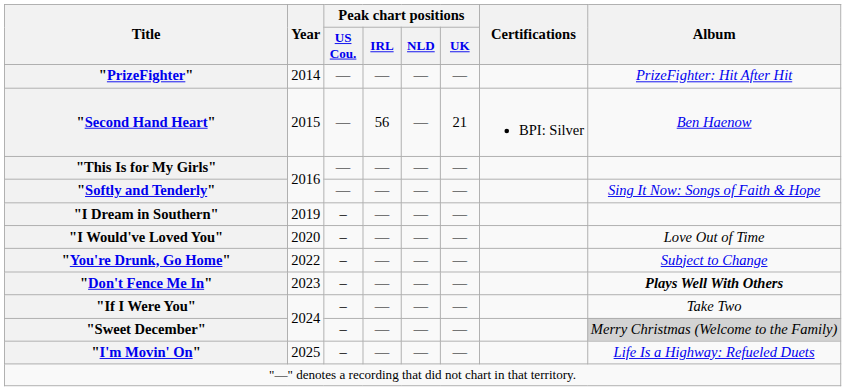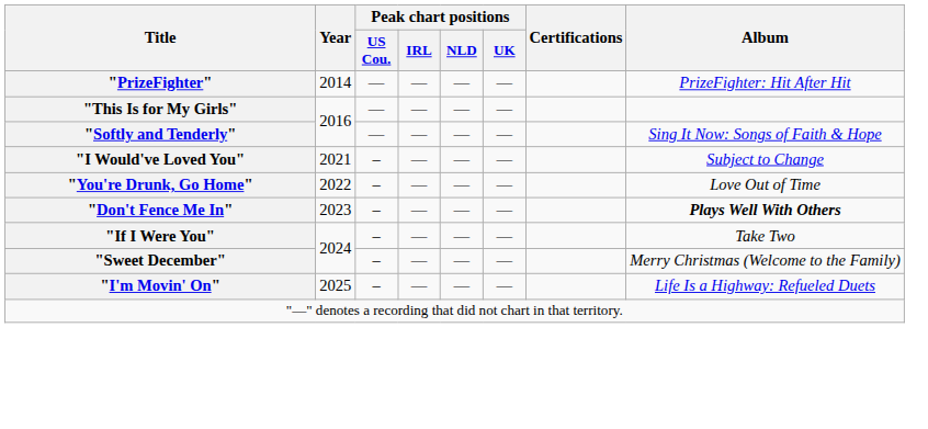- row: "Second Hand Heart" | 2015 | — | 56 | — | 21 | BPI: Silver | Ben Haenow
- row: "I Dream in Southern" | 2019 | – | — | — | —
"I Would've Loved You" | Year: 2020 -> 2021
"I Would've Loved You" | Album: Love Out of Time -> Subject to Change
"You're Drunk, Go Home" | Album: Subject to Change -> Love Out of Time
"Sweet December" | Album: lightgrey background -> no background
